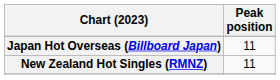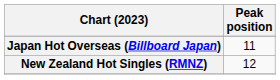New Zealand Hot Singles (RMNZ) | Peak position: 11 -> 12
